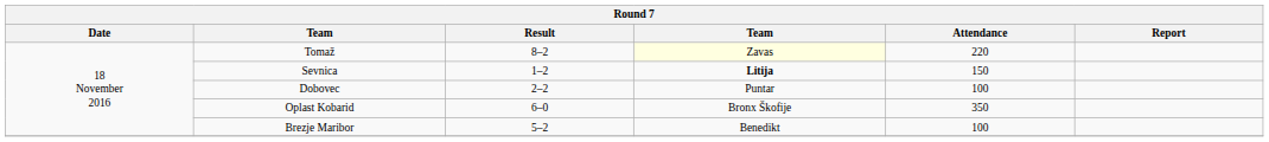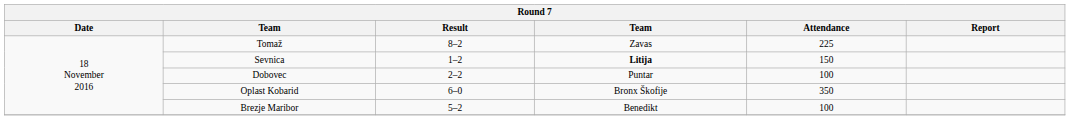Tomaž | column 4: lightyellow background -> no background
Tomaž | Attendance: 220 -> 225
